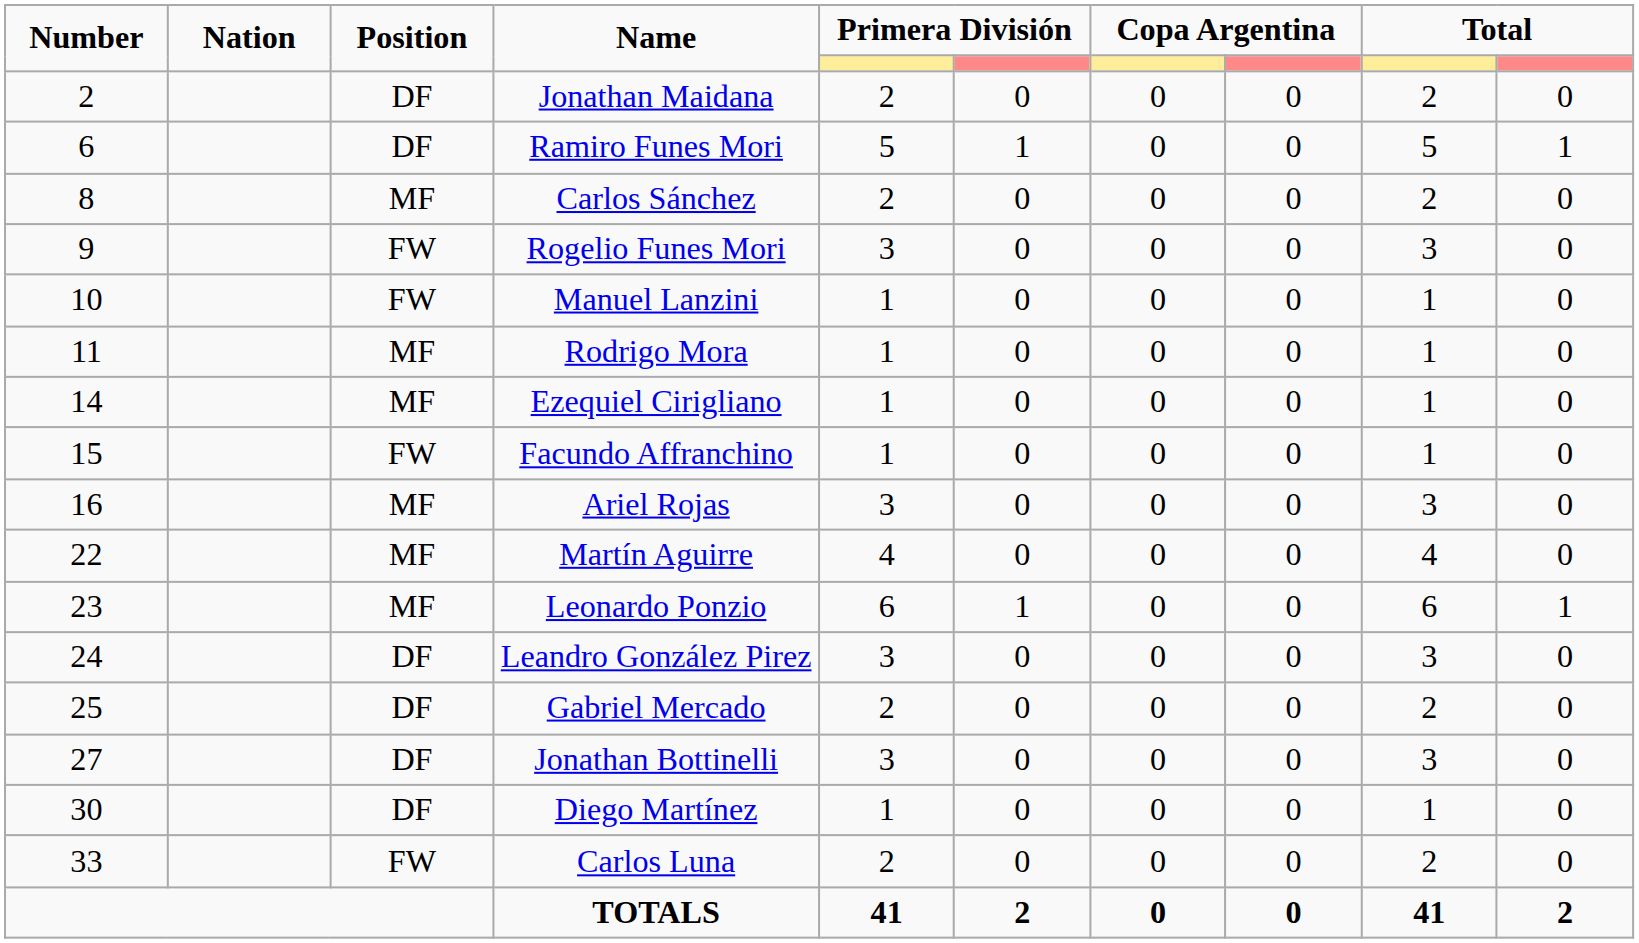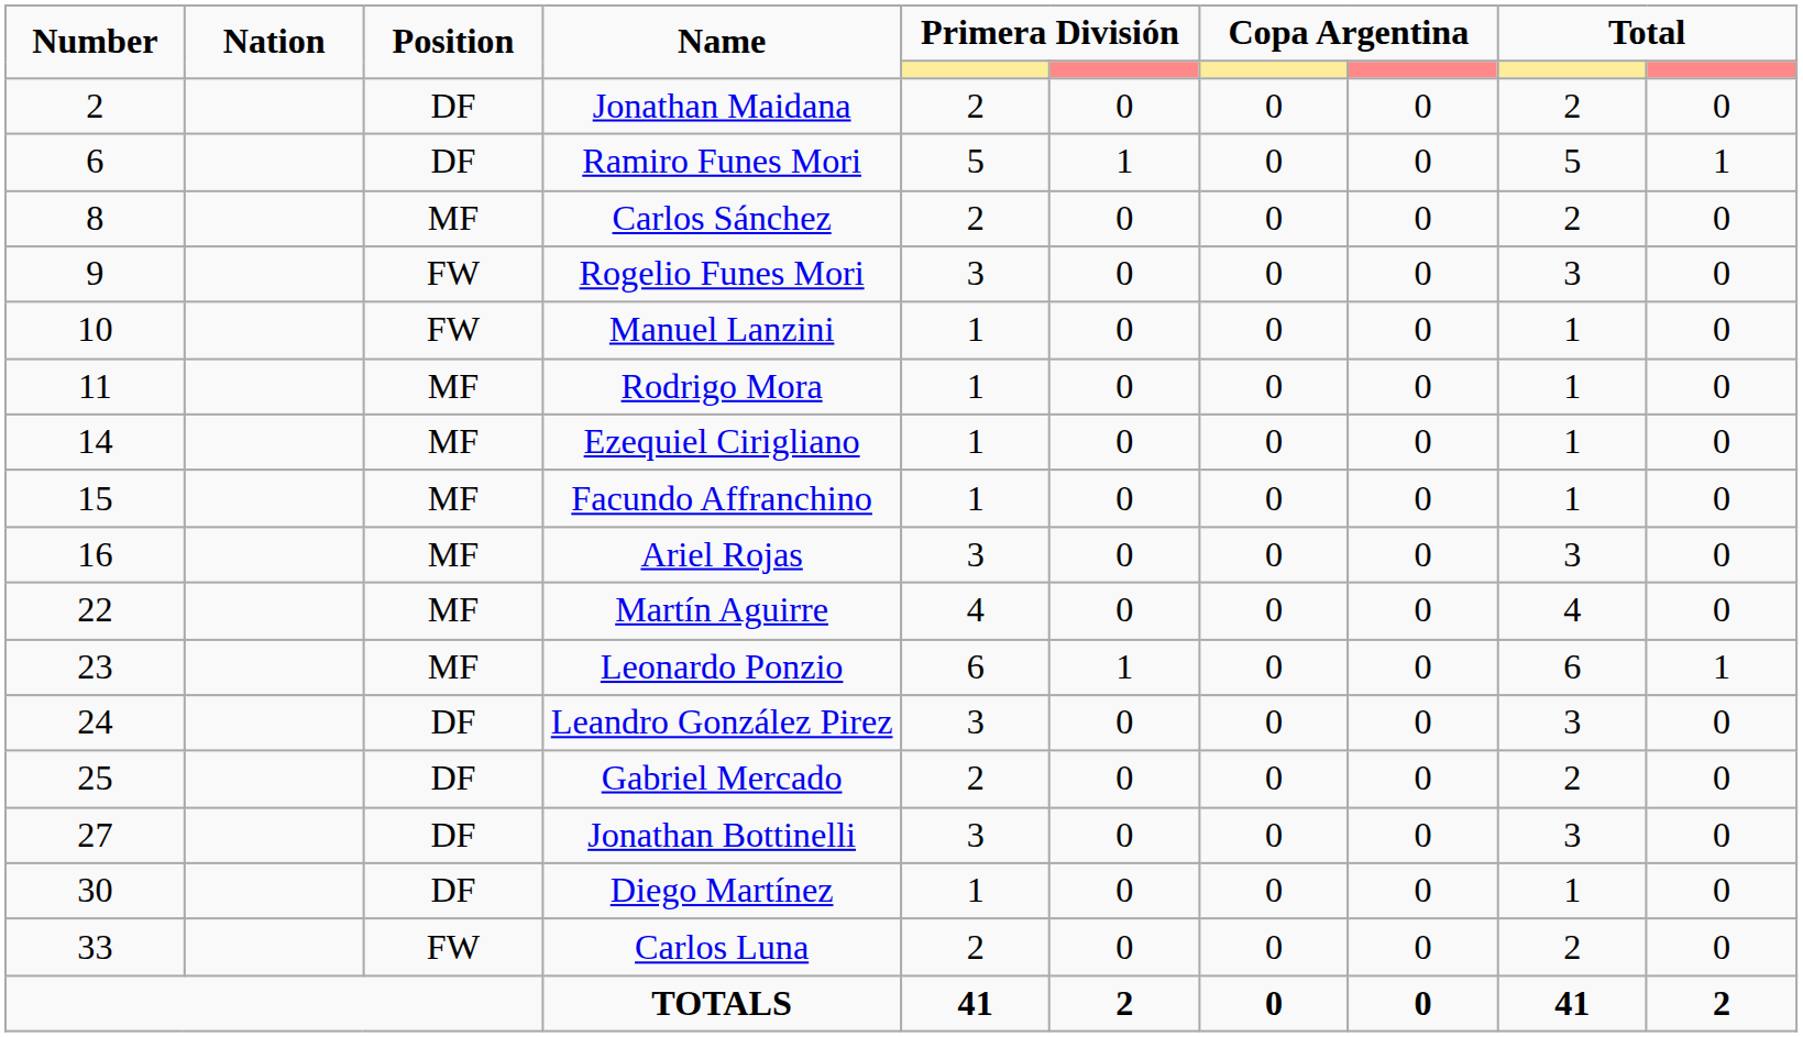Facundo Affranchino | Position: FW -> MF
